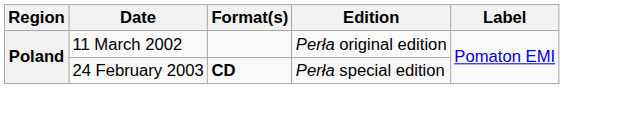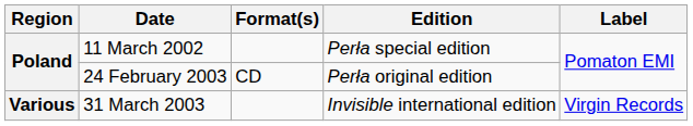11 March 2002 | Edition: Perła original edition -> Perła special edition
24 February 2003 | Format(s): bold -> normal
24 February 2003 | Edition: Perła special edition -> Perła original edition
+ row: Various | 31 March 2003 | Invisible international edition | Virgin Records
